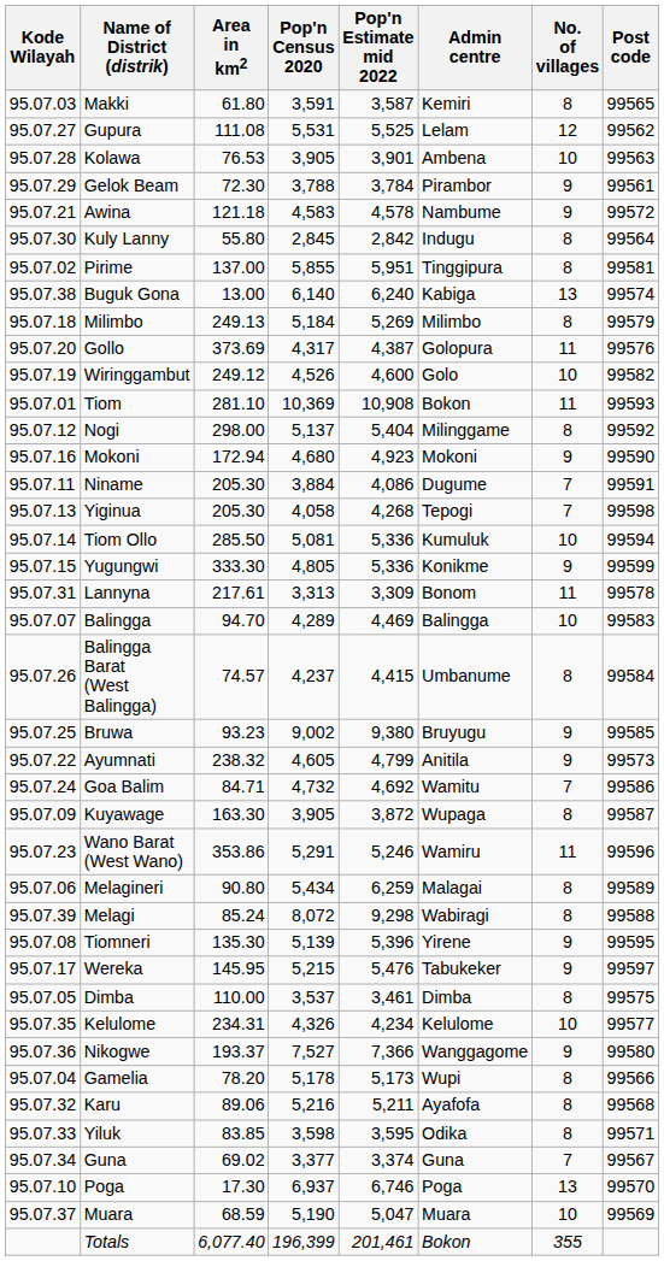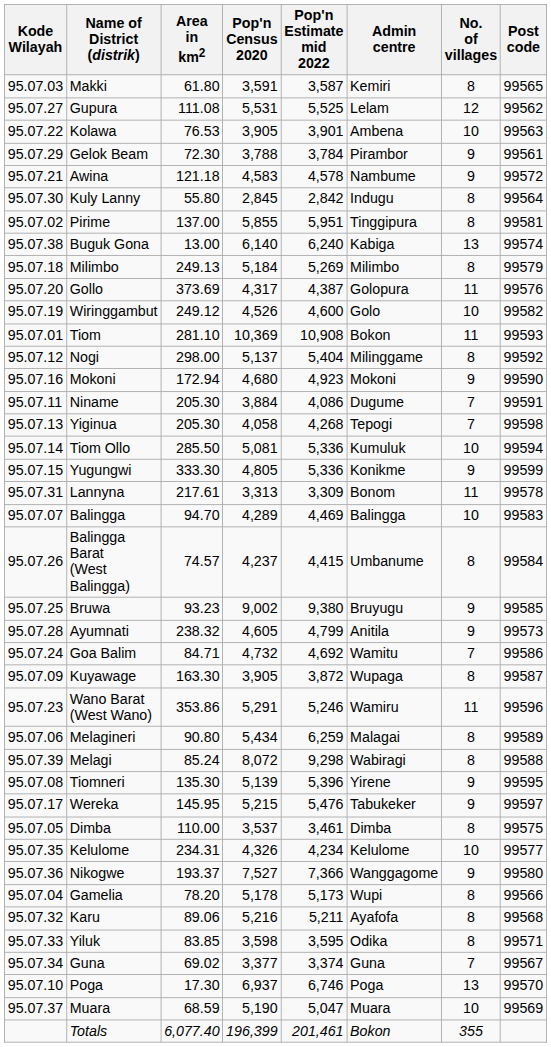Kolawa | Kode Wilayah: 95.07.28 -> 95.07.22
Ayumnati | Kode Wilayah: 95.07.22 -> 95.07.28
